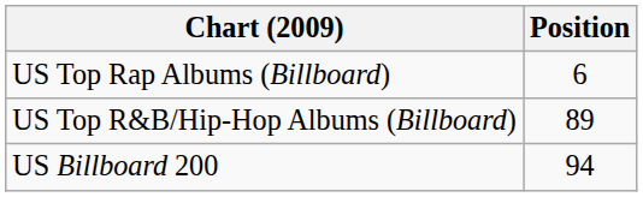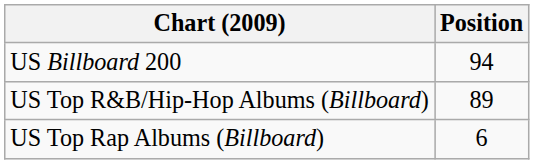rows swapped: US Billboard 200 <-> US Top Rap Albums (Billboard)
